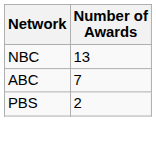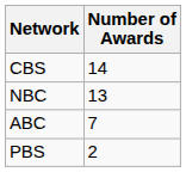+ row: CBS | 14
